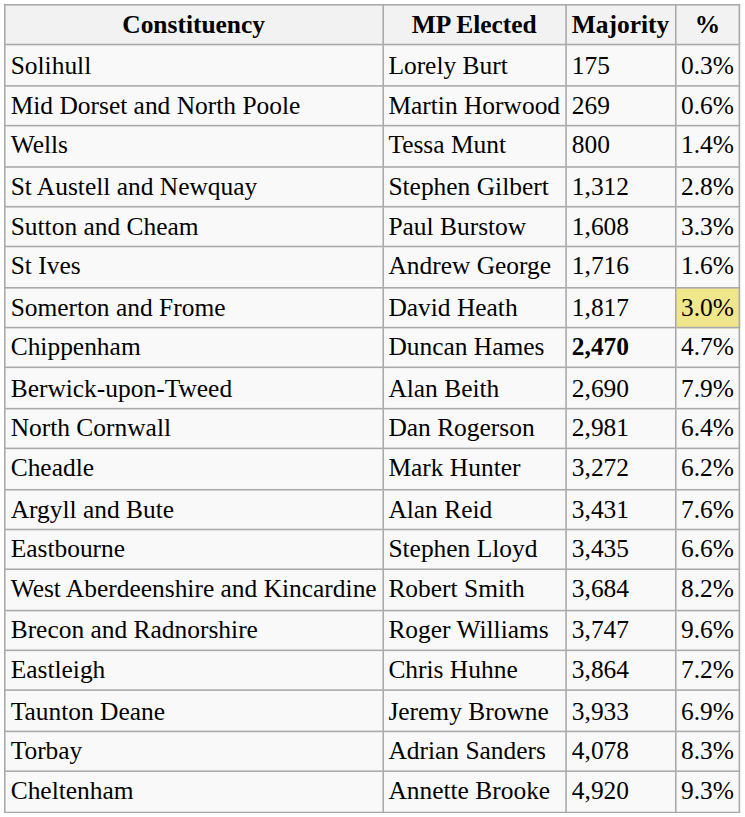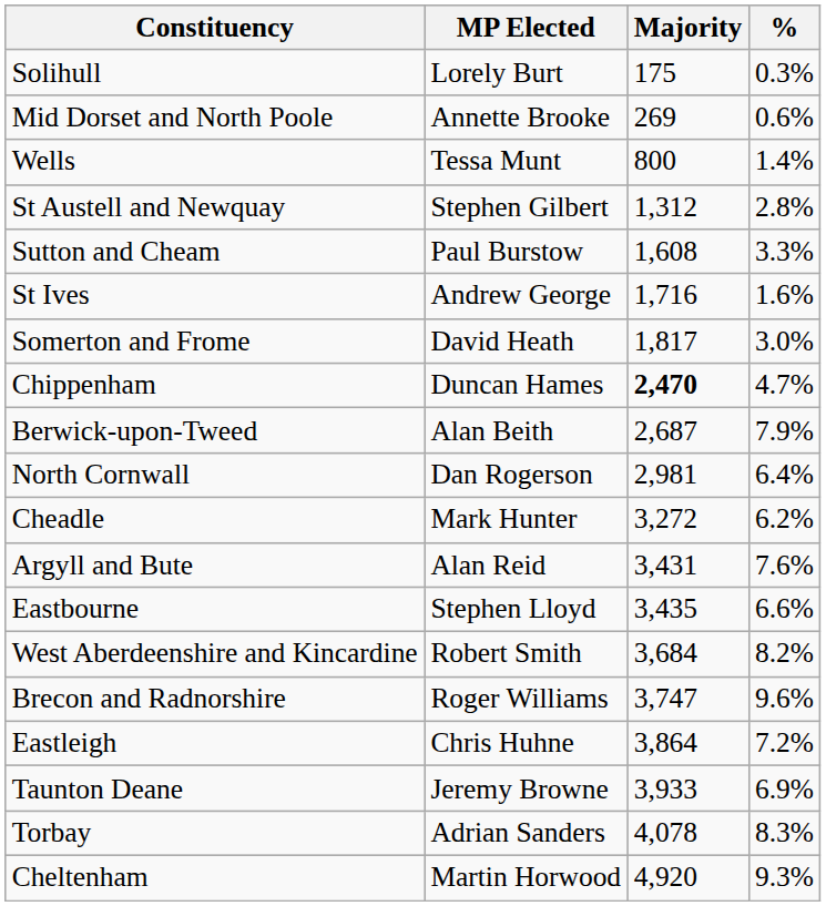Mid Dorset and North Poole | MP Elected: Martin Horwood -> Annette Brooke
Somerton and Frome | %: khaki background -> no background
Berwick-upon-Tweed | Majority: 2,690 -> 2,687
Cheltenham | MP Elected: Annette Brooke -> Martin Horwood
